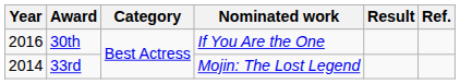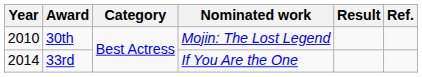30th | Year: 2016 -> 2010
30th | Nominated work: If You Are the One -> Mojin: The Lost Legend
33rd | Nominated work: Mojin: The Lost Legend -> If You Are the One
